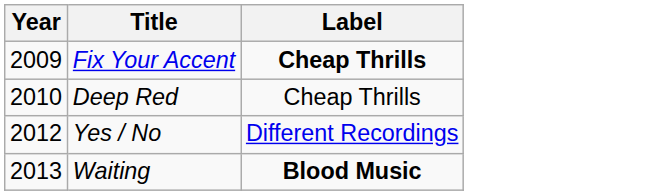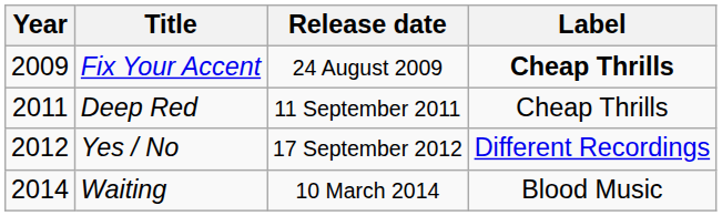+ column: Release date | 24 August 2009 | 11 September 2011 | 17 September 2012 | 10 March 2014
Deep Red | Year: 2010 -> 2011
Waiting | Year: 2013 -> 2014
Waiting | Label: bold -> normal
